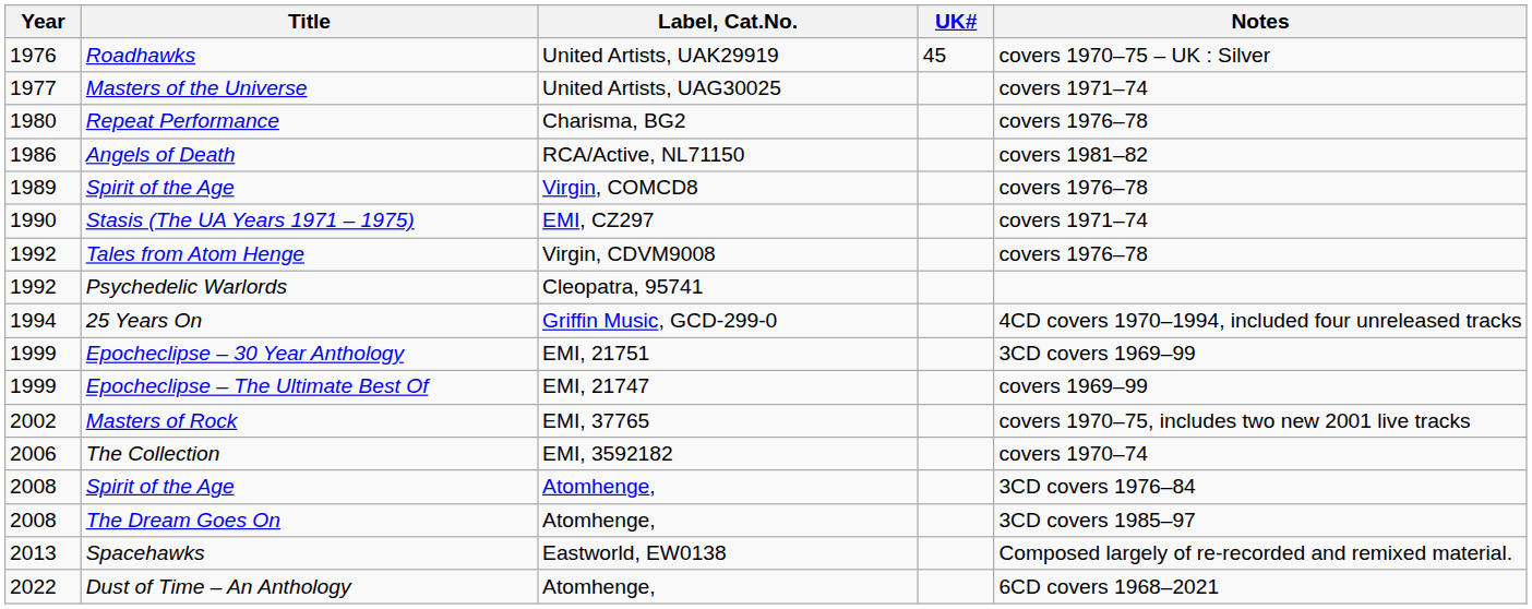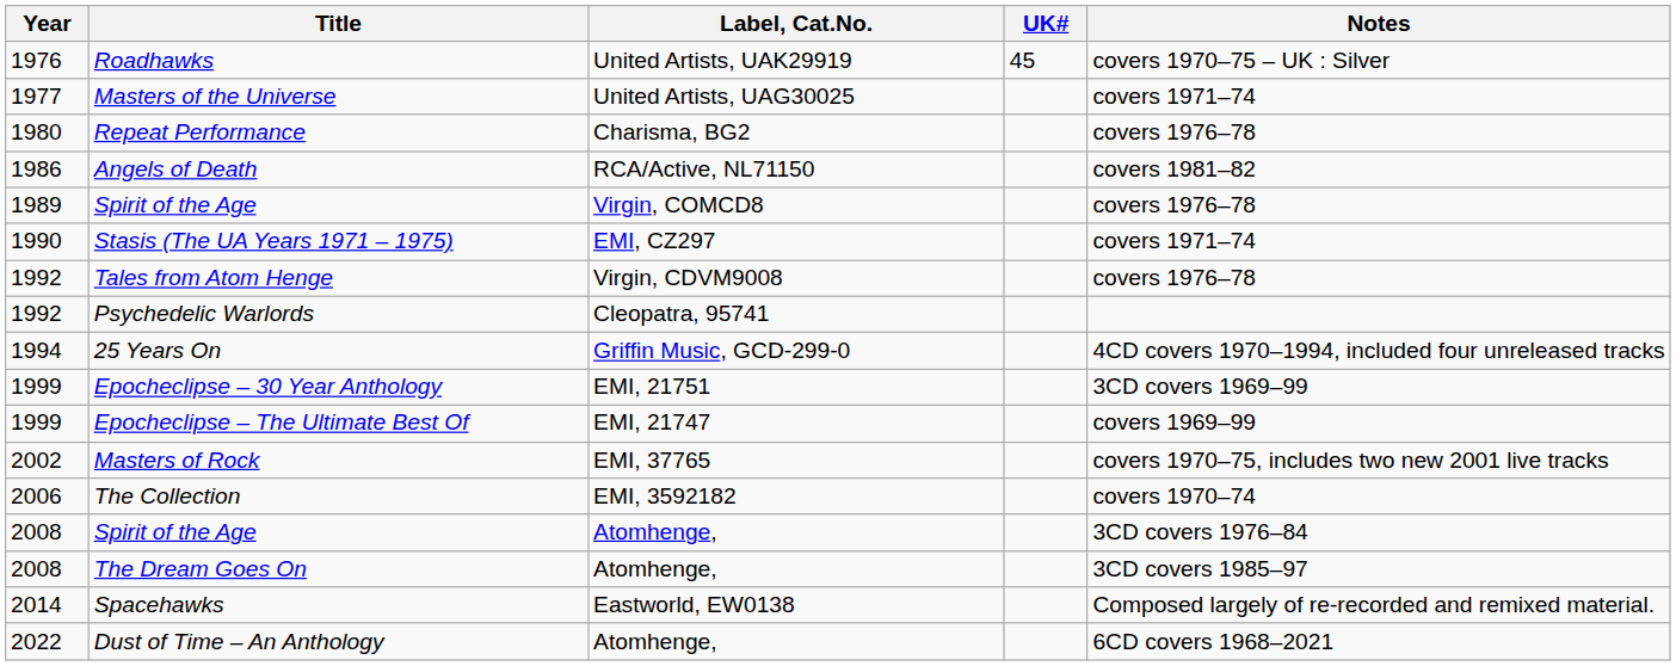Spacehawks | Year: 2013 -> 2014
